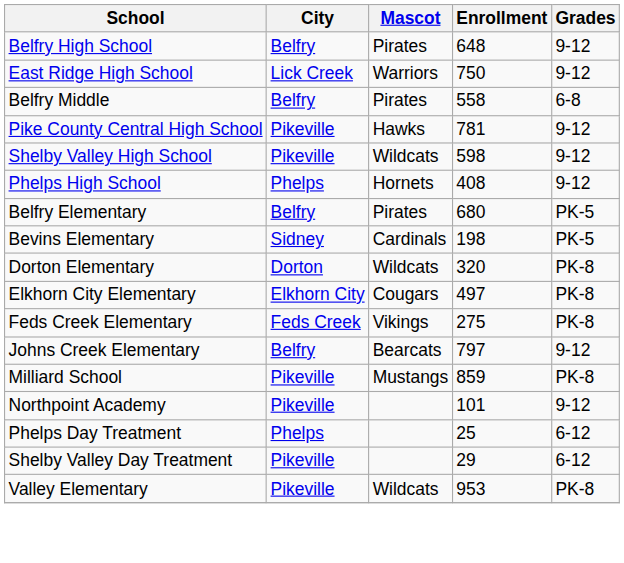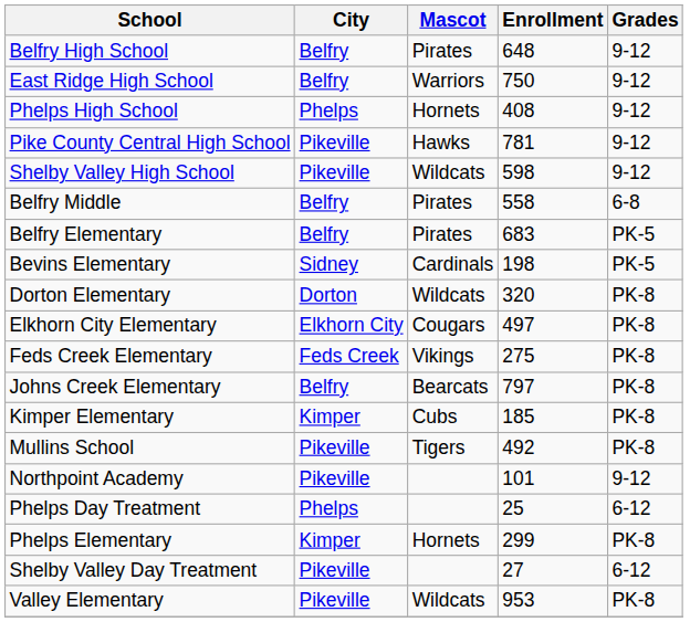East Ridge High School | City: Lick Creek -> Belfry
rows swapped: Phelps High School <-> Belfry Middle
Belfry Elementary | Enrollment: 680 -> 683
Johns Creek Elementary | Grades: 9-12 -> PK-8
+ row: Kimper Elementary | Kimper | Cubs | 185 | PK-8
- row: Milliard School | Pikeville | Mustangs | 859 | PK-8
+ row: Mullins School | Pikeville | Tigers | 492 | PK-8
+ row: Phelps Elementary | Kimper | Hornets | 299 | PK-8
Shelby Valley Day Treatment | Enrollment: 29 -> 27
